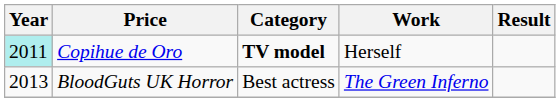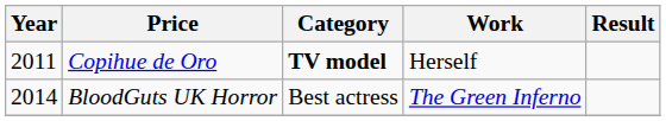Copihue de Oro | Year: paleturquoise background -> no background
BloodGuts UK Horror | Year: 2013 -> 2014
